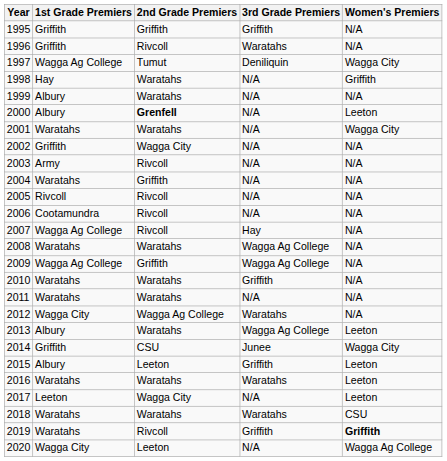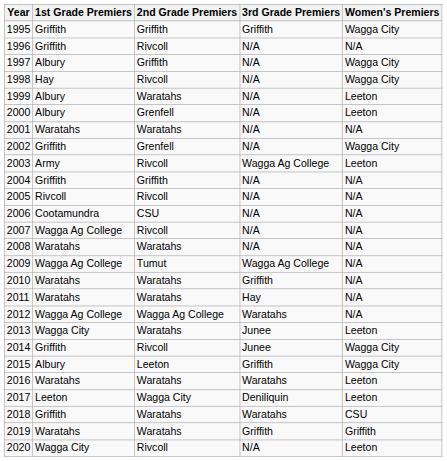1995 | Women's Premiers: N/A -> Wagga City
1996 | 3rd Grade Premiers: Waratahs -> N/A
1997 | 1st Grade Premiers: Wagga Ag College -> Albury
1997 | 2nd Grade Premiers: Tumut -> Griffith
1997 | 3rd Grade Premiers: Deniliquin -> N/A
1998 | 2nd Grade Premiers: Waratahs -> Rivcoll
1998 | Women's Premiers: Griffith -> Wagga City
1999 | Women's Premiers: N/A -> Leeton
2000 | 2nd Grade Premiers: bold -> normal
2001 | Women's Premiers: Wagga City -> N/A
2002 | 2nd Grade Premiers: Wagga City -> Grenfell
2002 | Women's Premiers: N/A -> Wagga City
2003 | 3rd Grade Premiers: N/A -> Wagga Ag College
2003 | Women's Premiers: N/A -> Leeton
2004 | 1st Grade Premiers: Waratahs -> Griffith
2006 | 2nd Grade Premiers: Rivcoll -> CSU
2007 | 3rd Grade Premiers: Hay -> N/A
2008 | 3rd Grade Premiers: Wagga Ag College -> N/A
2009 | 2nd Grade Premiers: Griffith -> Tumut
2011 | 3rd Grade Premiers: N/A -> Hay
2012 | 1st Grade Premiers: Wagga City -> Wagga Ag College
2013 | 1st Grade Premiers: Albury -> Wagga City
2013 | 3rd Grade Premiers: Wagga Ag College -> Junee
2014 | 2nd Grade Premiers: CSU -> Rivcoll
2015 | Women's Premiers: Leeton -> Wagga City
2017 | 3rd Grade Premiers: N/A -> Deniliquin
2018 | 1st Grade Premiers: Waratahs -> Griffith
2019 | 2nd Grade Premiers: Rivcoll -> Waratahs
2019 | Women's Premiers: bold -> normal
2020 | 2nd Grade Premiers: Leeton -> Rivcoll
2020 | Women's Premiers: Wagga Ag College -> Leeton
